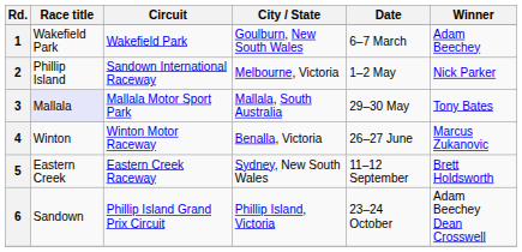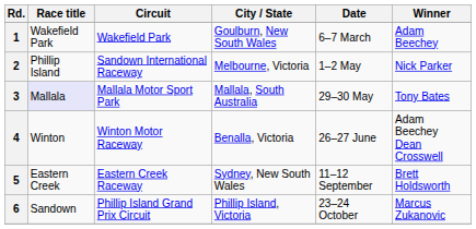4 | Winner: Marcus Zukanovic -> Adam Beechey Dean Crosswell
6 | Winner: Adam Beechey Dean Crosswell -> Marcus Zukanovic
